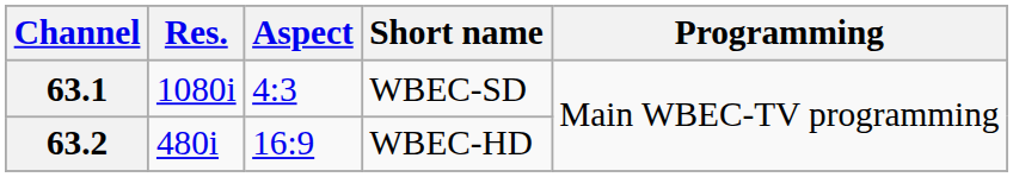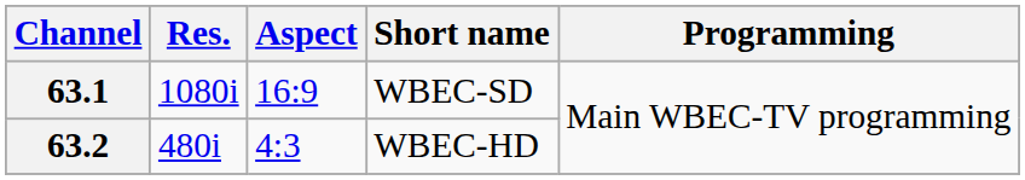63.1 | Aspect: 4:3 -> 16:9
63.2 | Aspect: 16:9 -> 4:3
